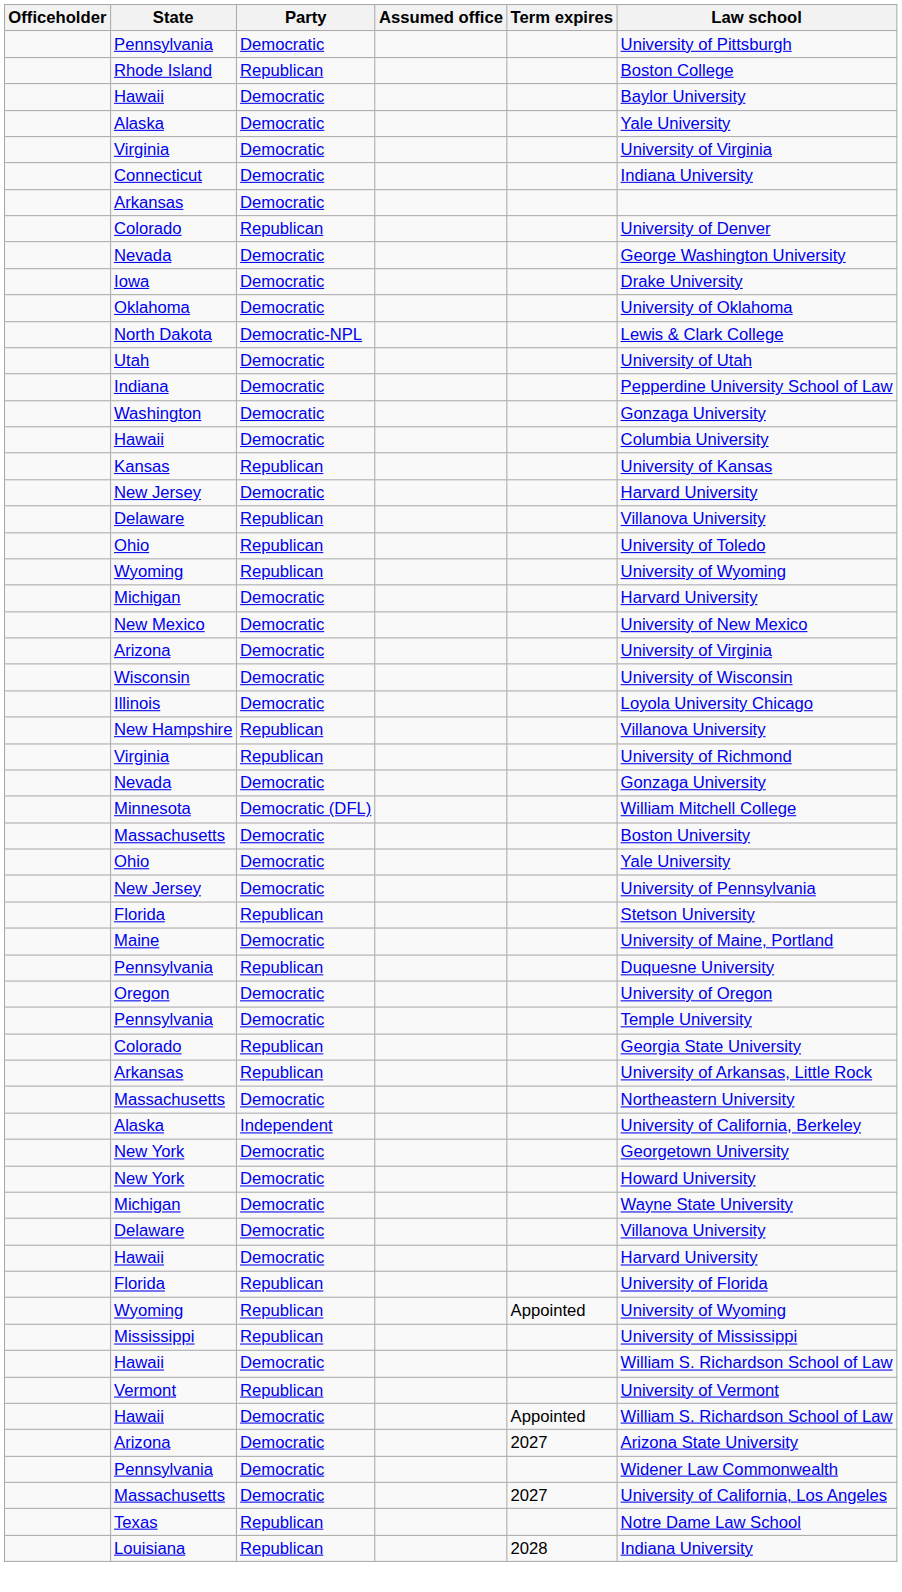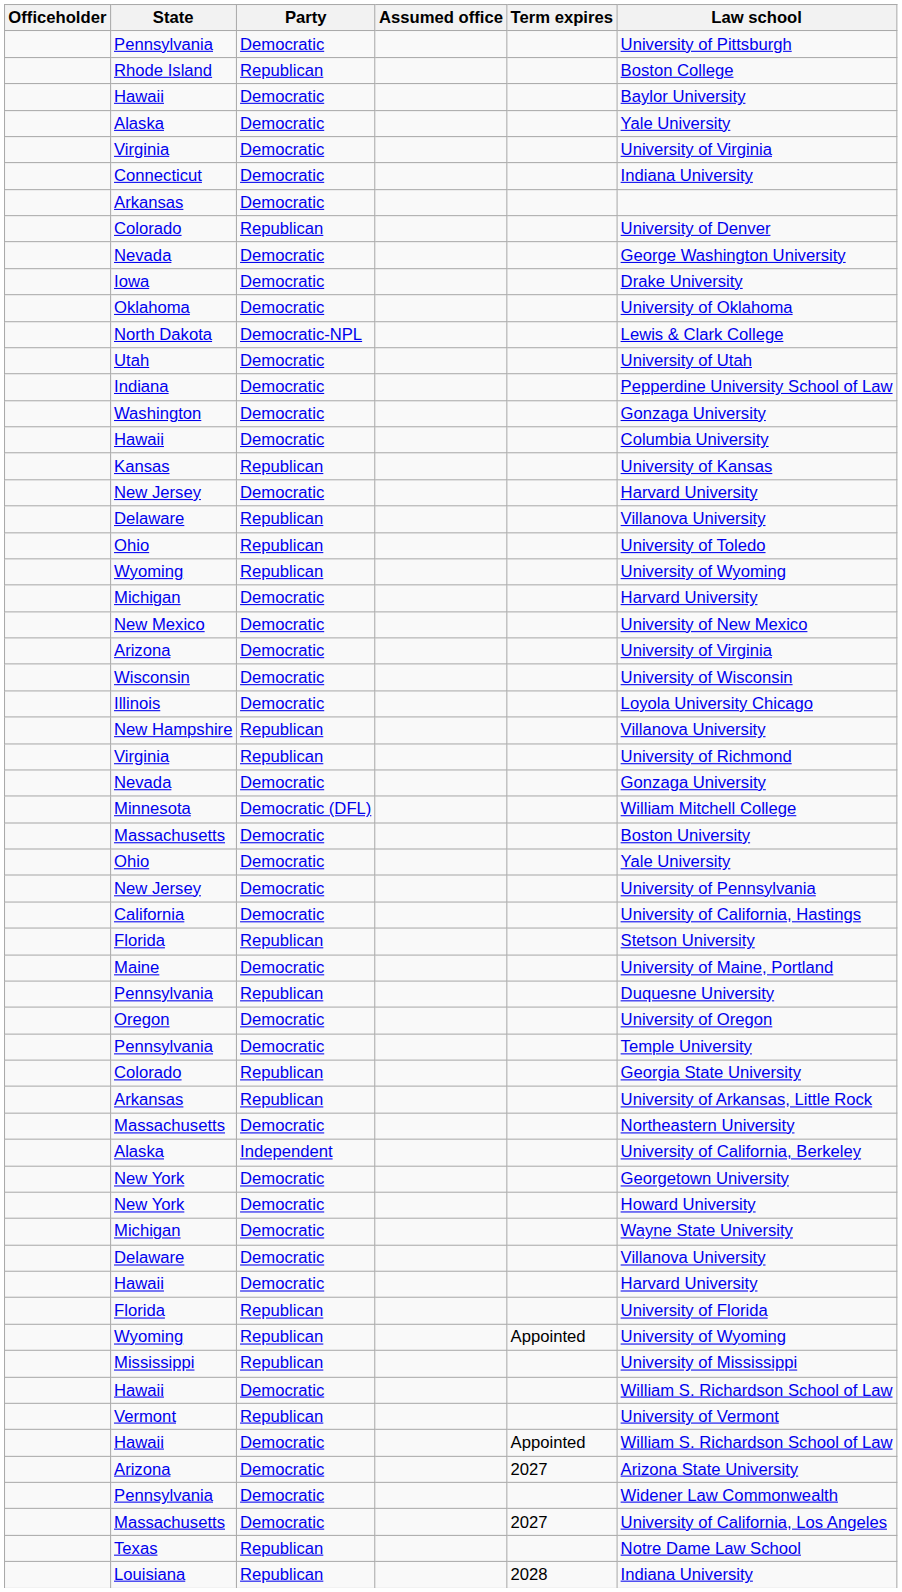+ row: California | Democratic | University of California, Hastings
